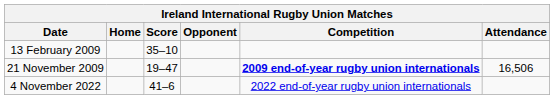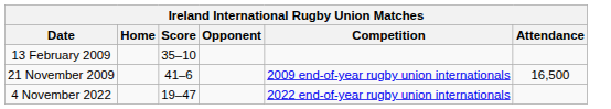21 November 2009 | Score: 19–47 -> 41–6
21 November 2009 | Competition: bold -> normal
21 November 2009 | Attendance: 16,506 -> 16,500
4 November 2022 | Score: 41–6 -> 19–47
